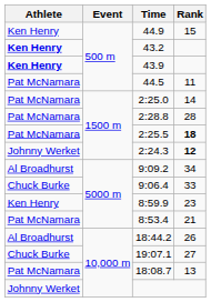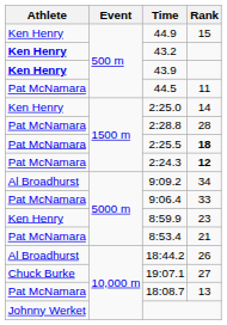2:25.0 | Athlete: Pat McNamara -> Ken Henry
2:24.3 | Athlete: Johnny Werket -> Pat McNamara
9:06.4 | Athlete: Chuck Burke -> Pat McNamara
